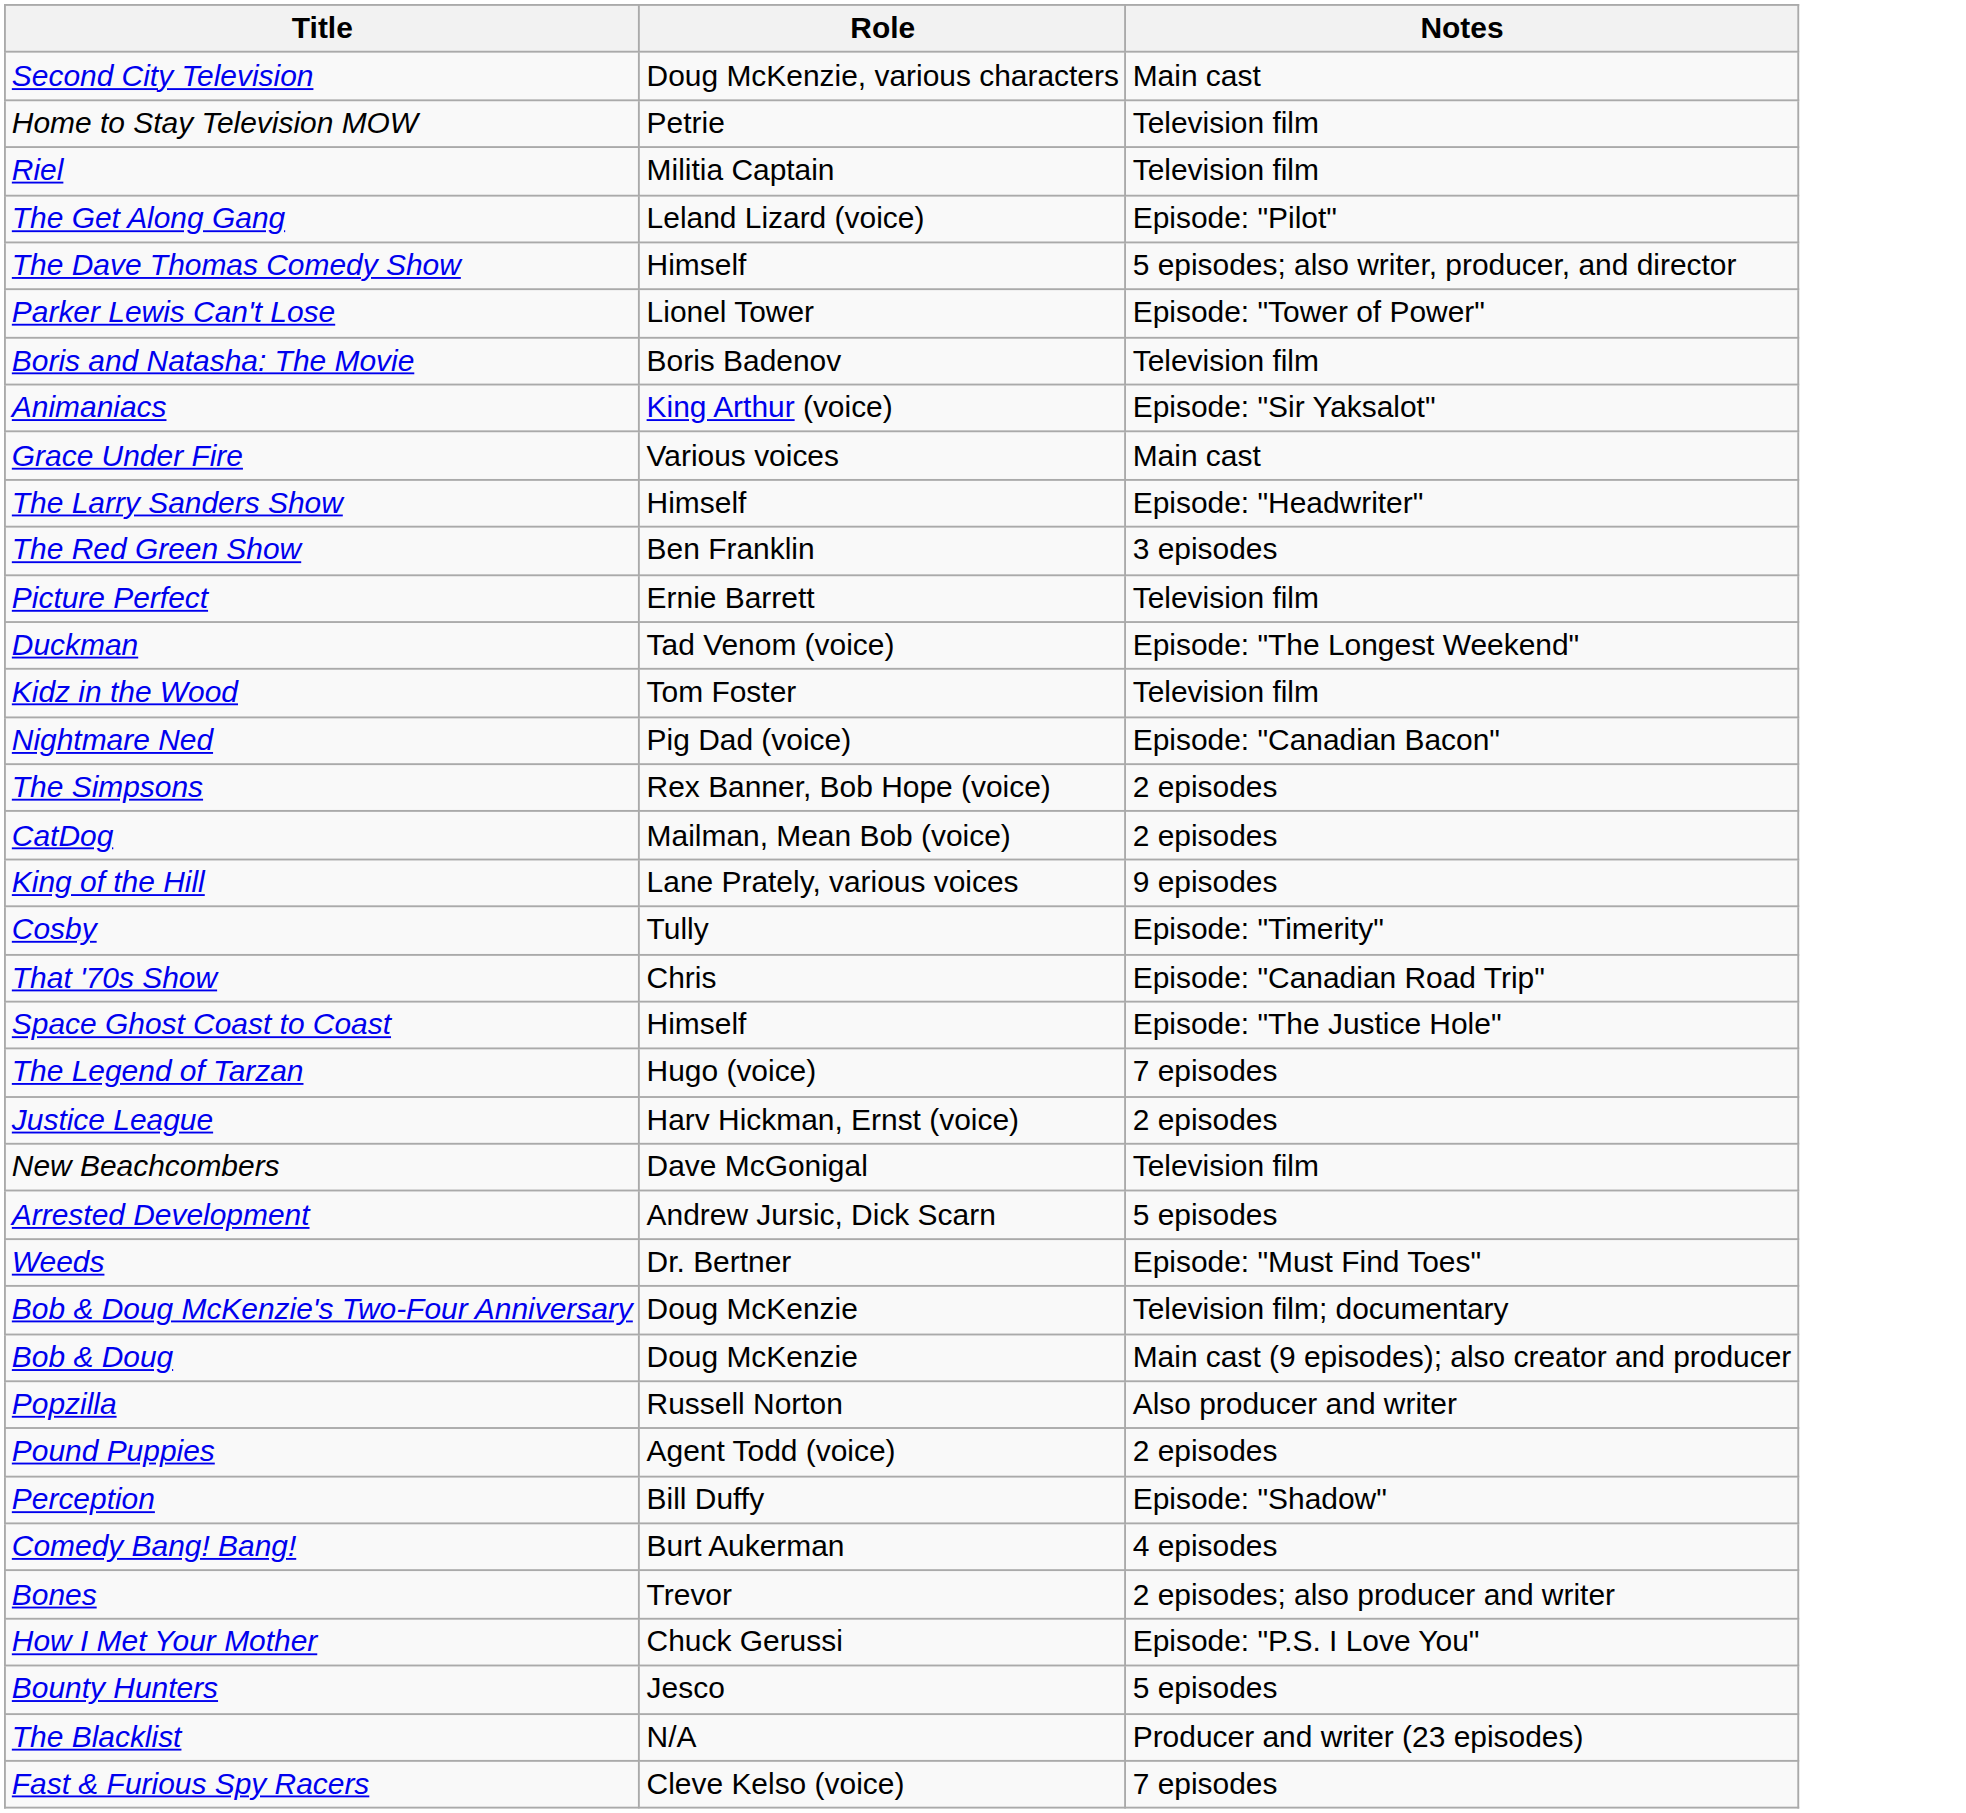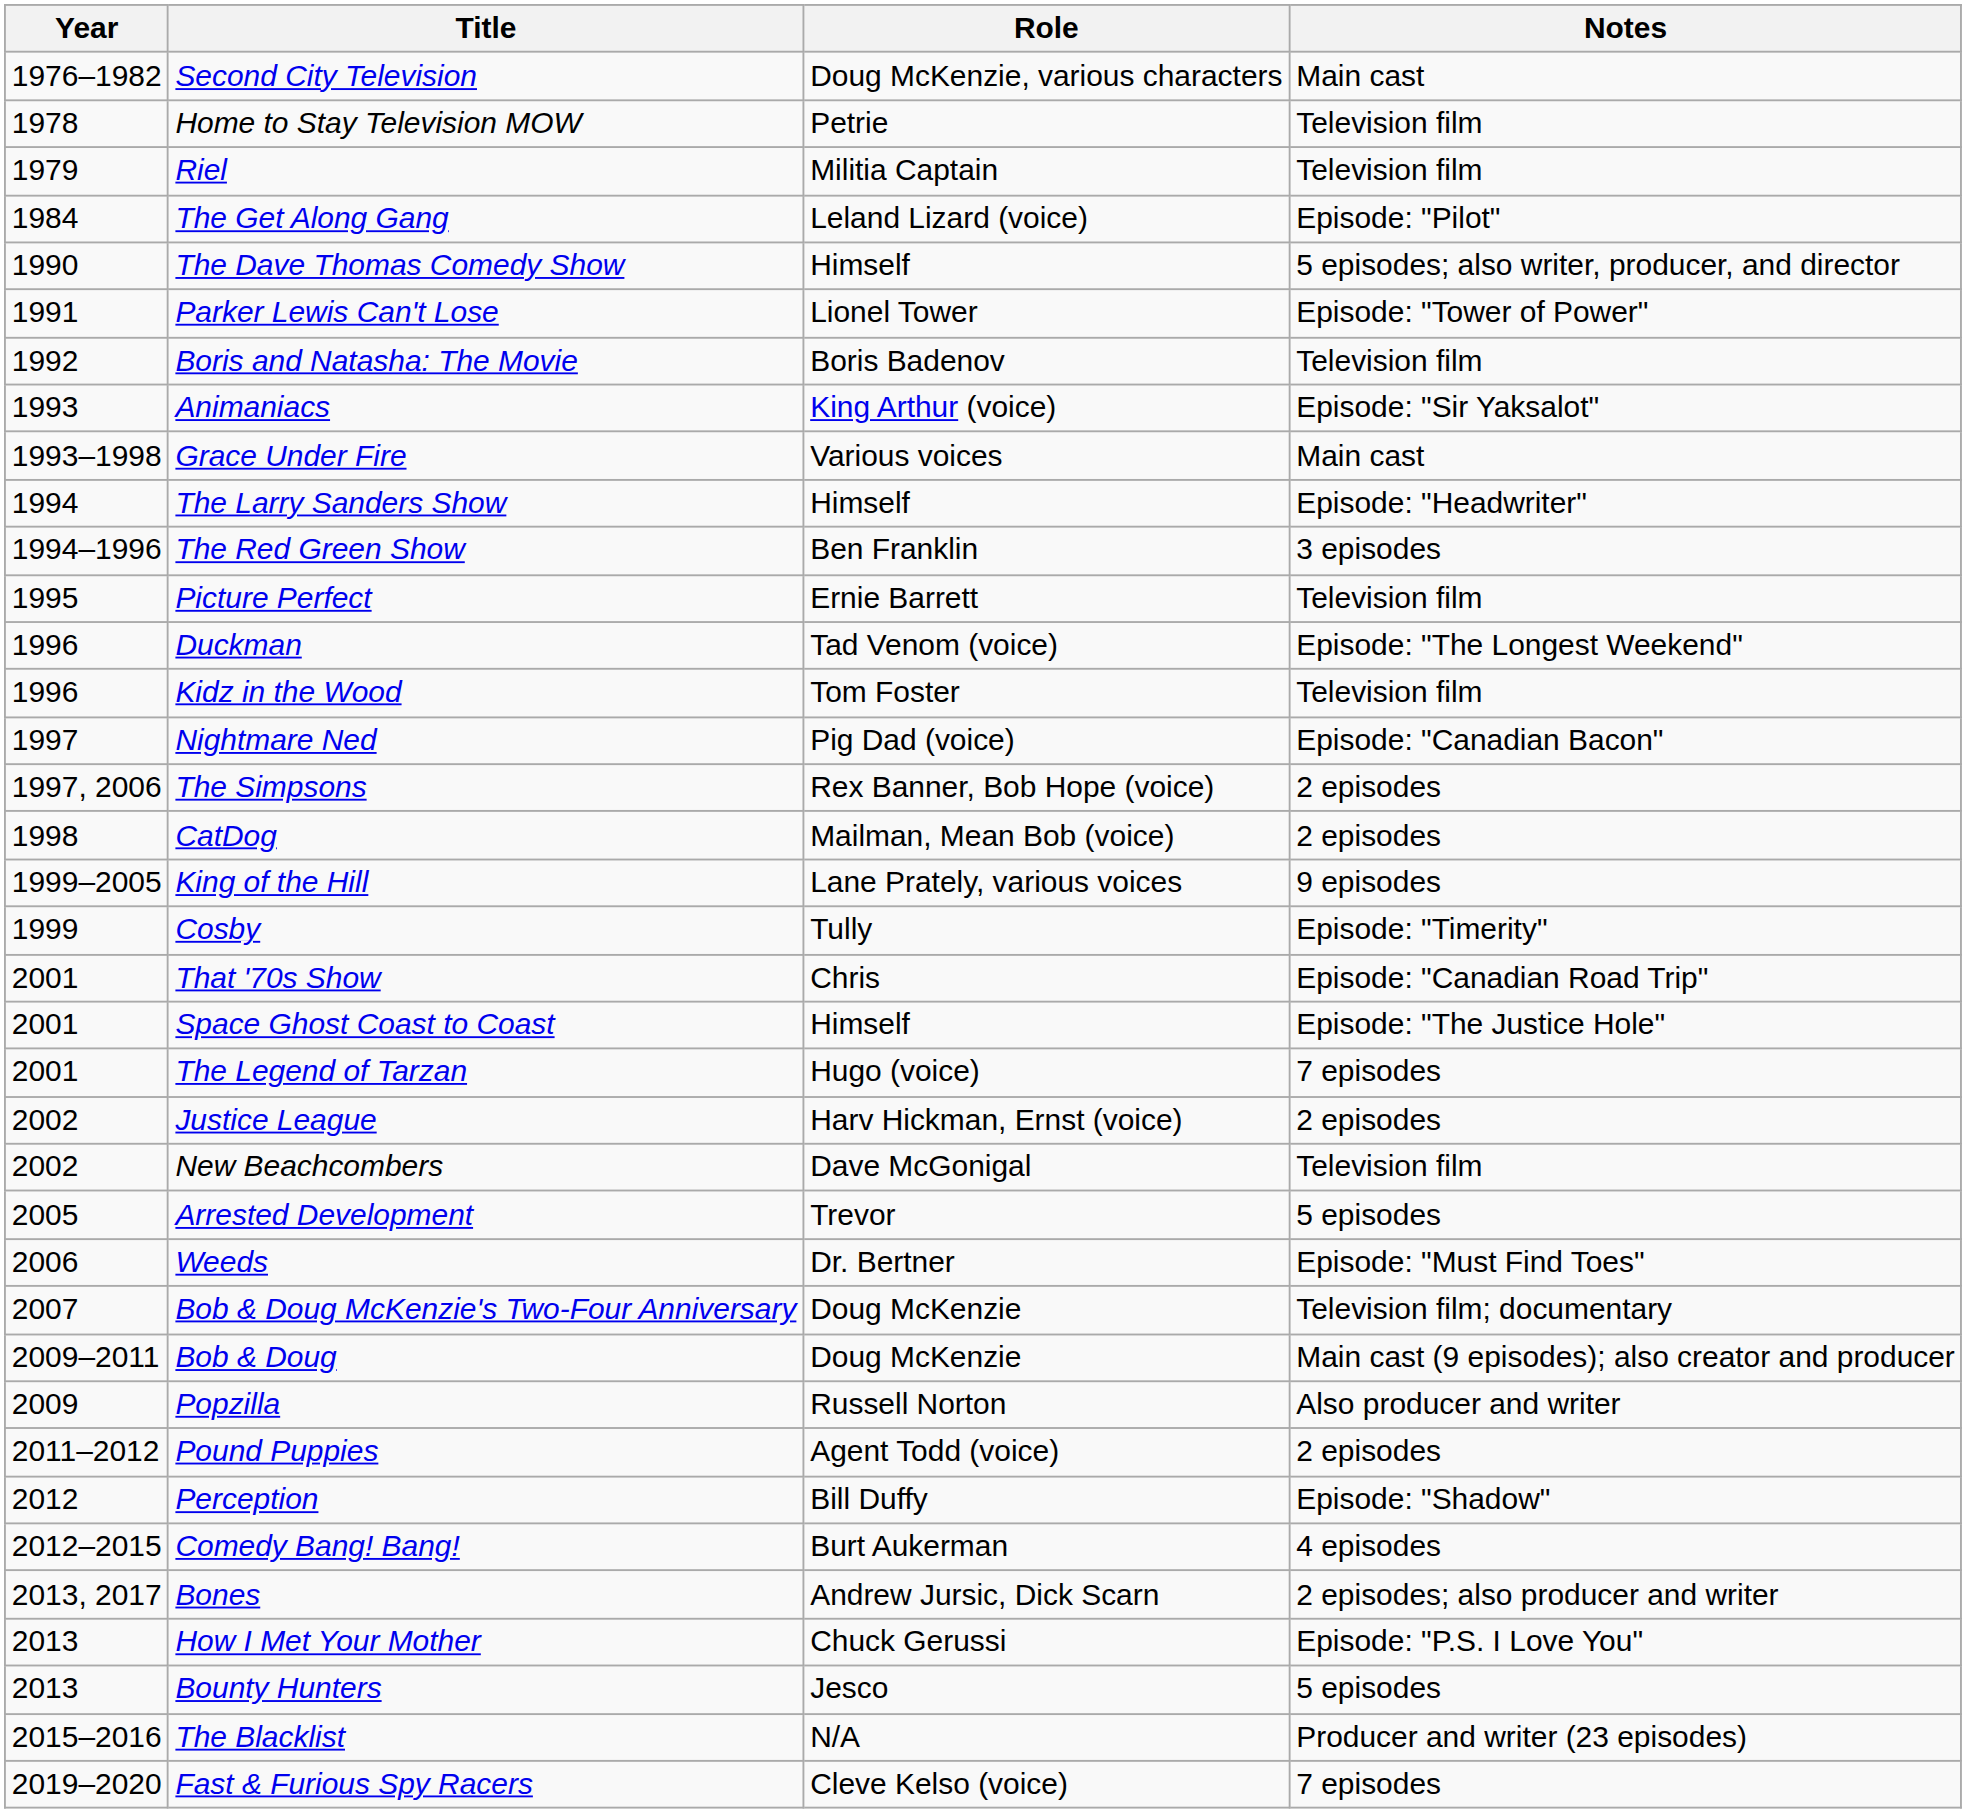+ column: Year | 1976–1982 | 1978 | 1979 | 1984 | 1990 | 1991 | 1992 | 1993 | 1993–1998 | 1994 | 1994–1996 | 1995 | 1996 | 1996 | 1997 | 1997, 2006 | 1998 | 1999–2005 | 1999 | 2001 | 2001 | 2001 | 2002 | 2002 | 2005 | 2006 | 2007 | 2009–2011 | 2009 | 2011–2012 | 2012 | 2012–2015 | 2013, 2017 | 2013 | 2013 | 2015–2016 | 2019–2020
Arrested Development | Role: Andrew Jursic, Dick Scarn -> Trevor
Bones | Role: Trevor -> Andrew Jursic, Dick Scarn
